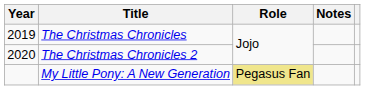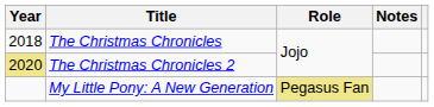The Christmas Chronicles | Year: 2019 -> 2018
The Christmas Chronicles 2 | Year: no background -> khaki background
